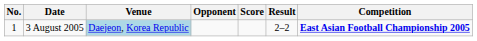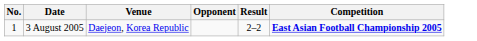- column: Score
3 August 2005 | Venue: lightblue background -> no background
